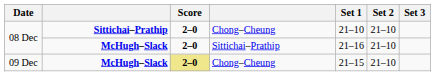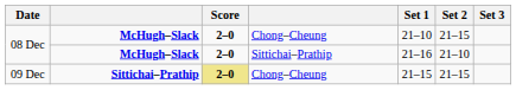08 Dec / Chong–Cheung | column 2: Sittichai–Prathip -> McHugh–Slack
08 Dec / Chong–Cheung | Set 2: 21–10 -> 21–15
09 Dec | column 2: McHugh–Slack -> Sittichai–Prathip
09 Dec | Set 2: 21–10 -> 21–15
